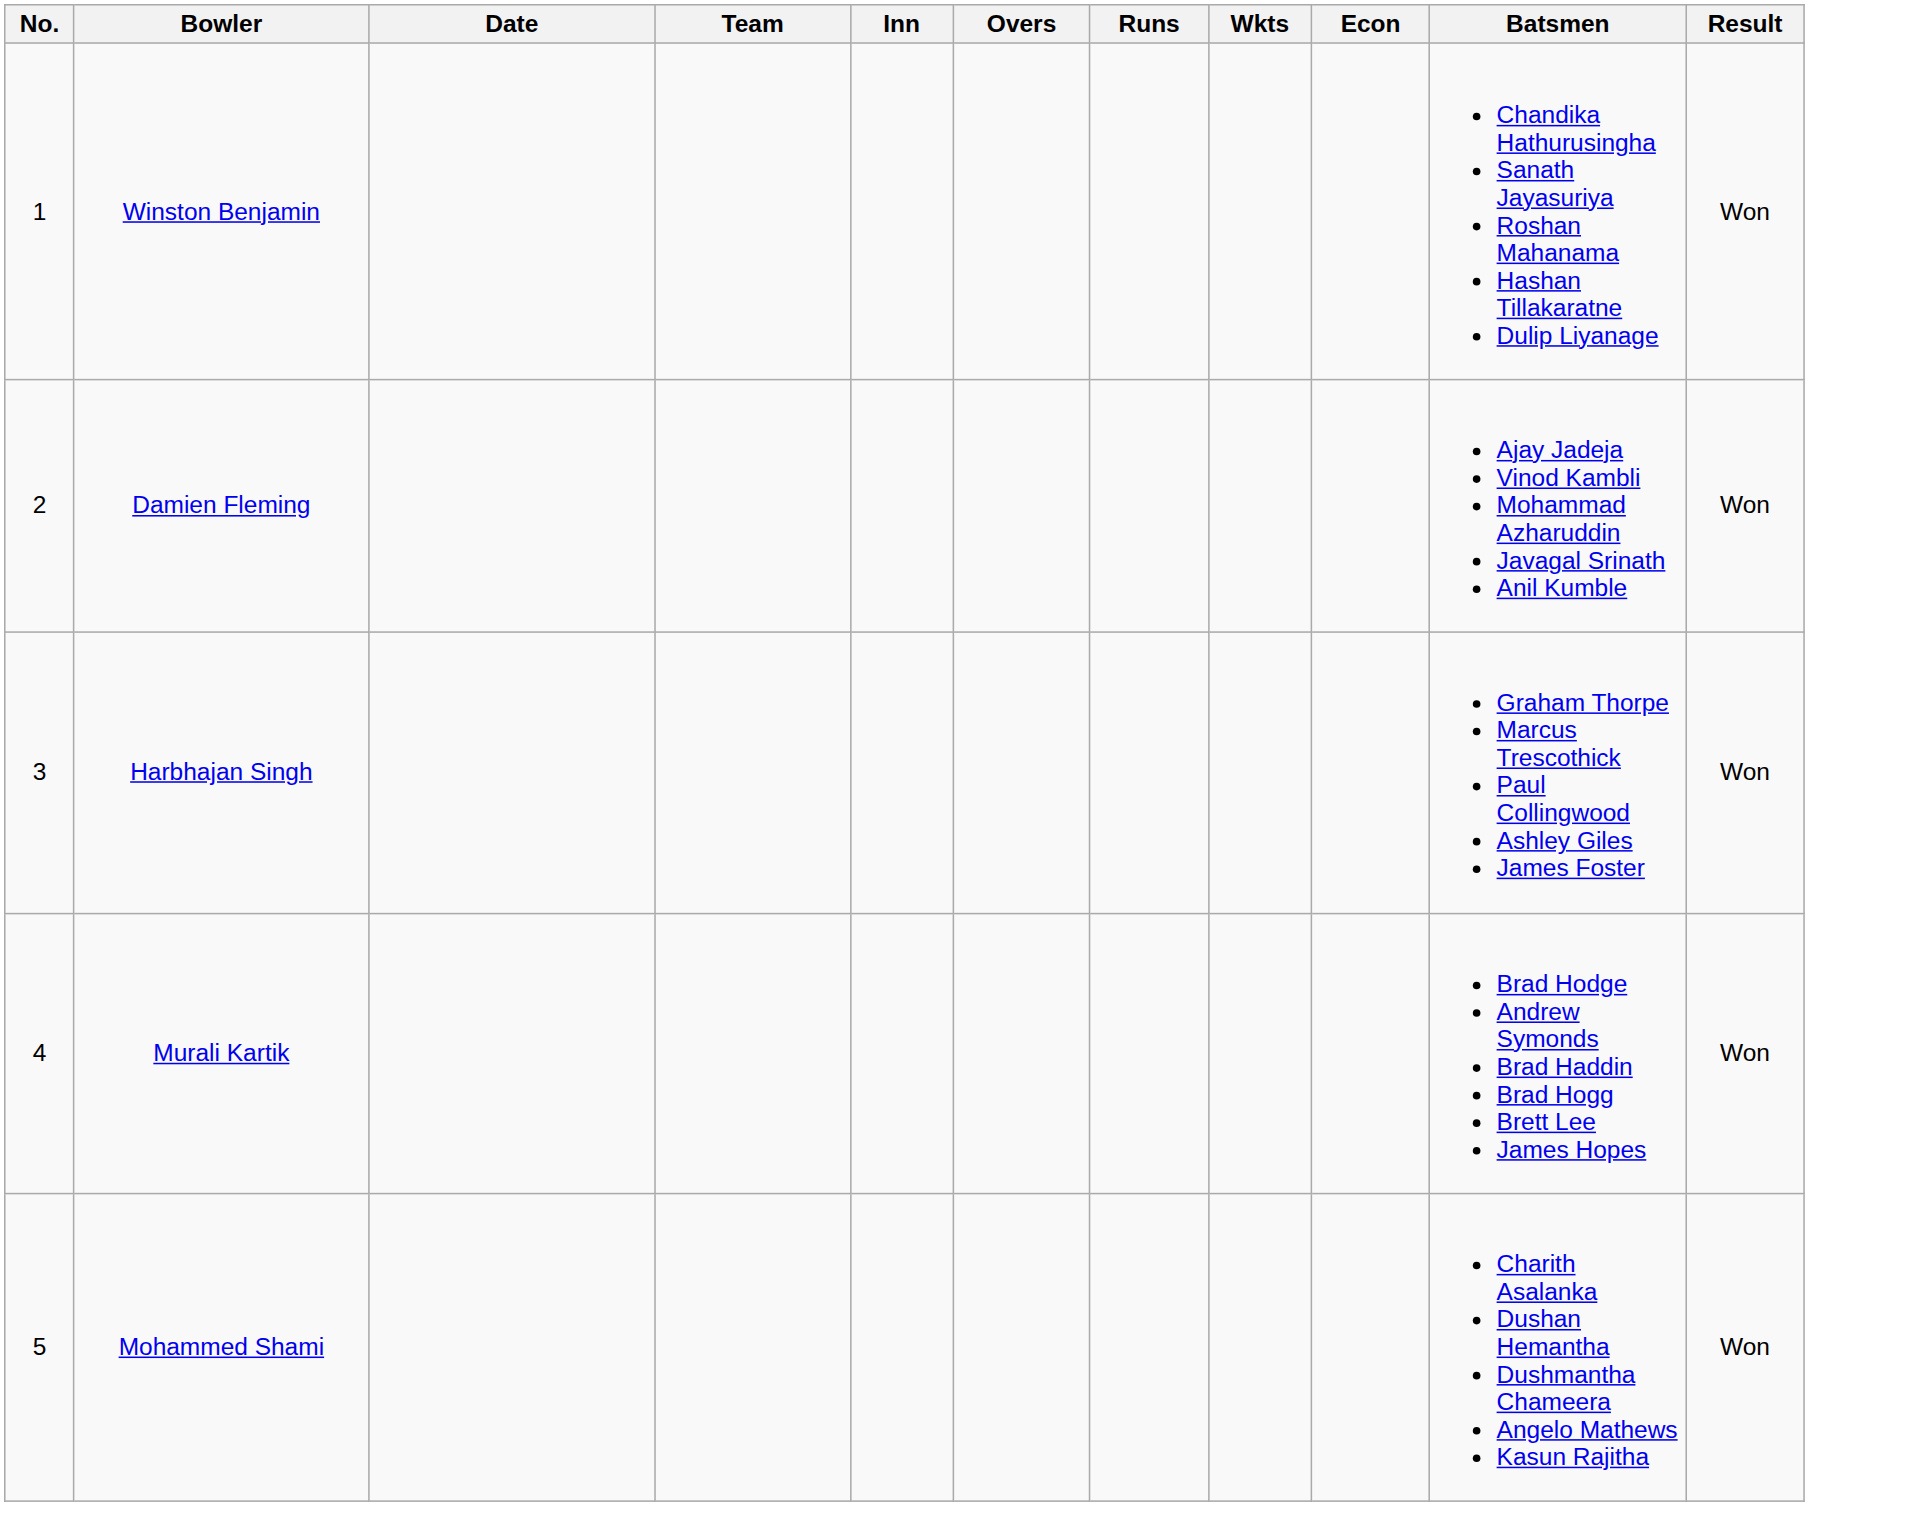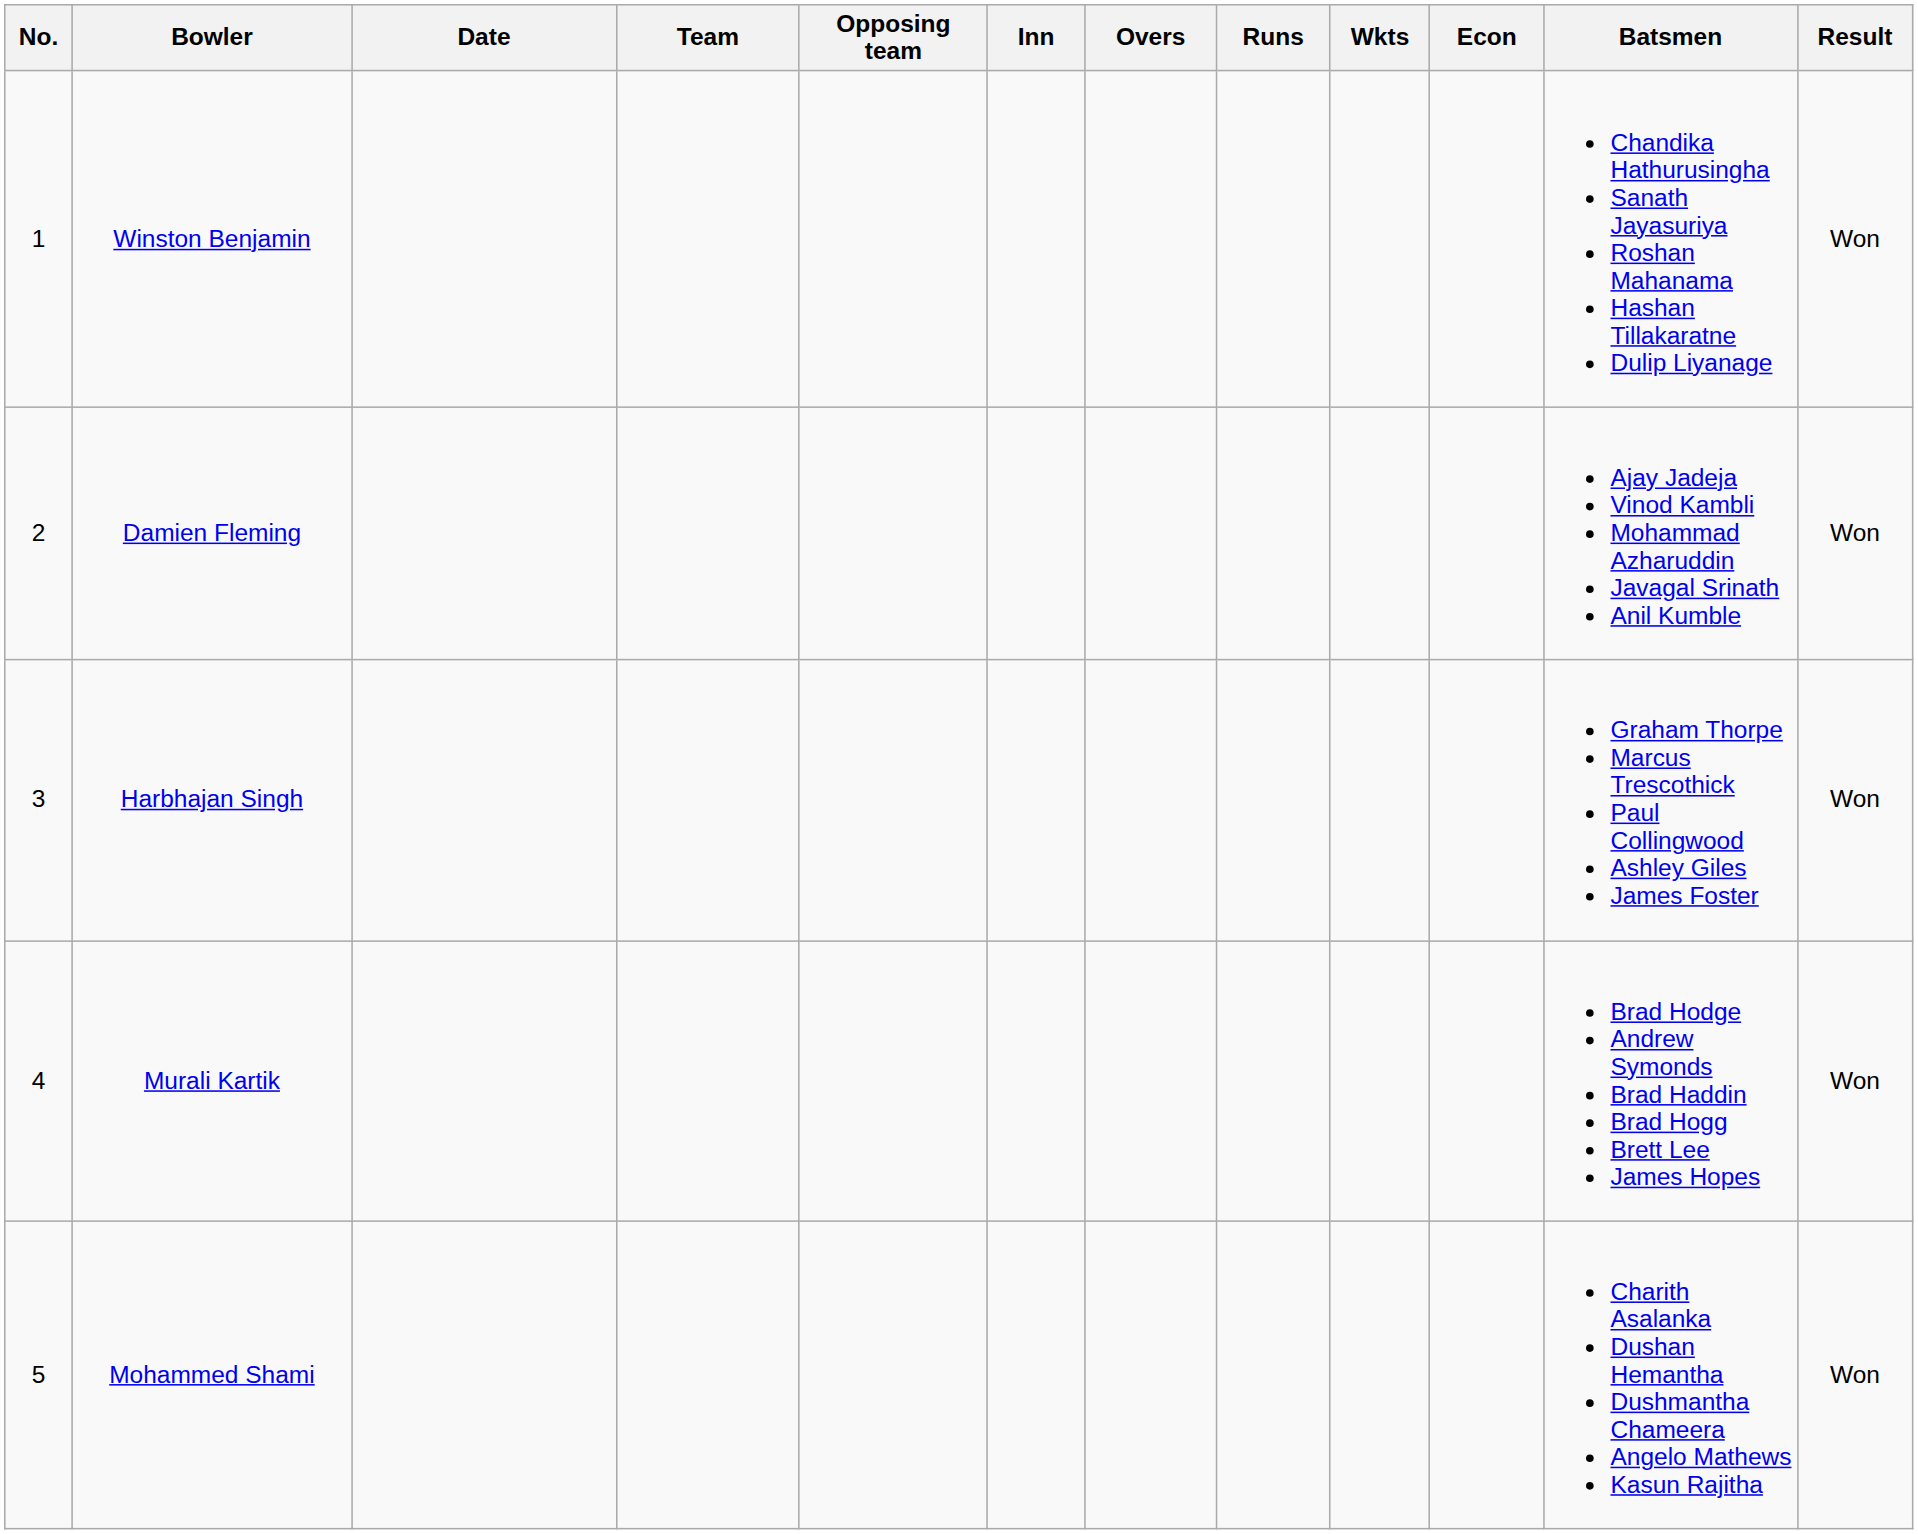+ column: Opposing team
